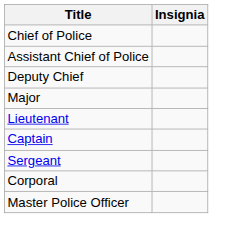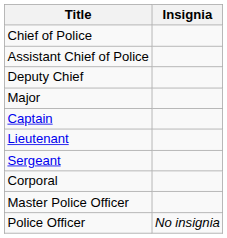rows swapped: Captain <-> Lieutenant
+ row: Police Officer | No insignia
